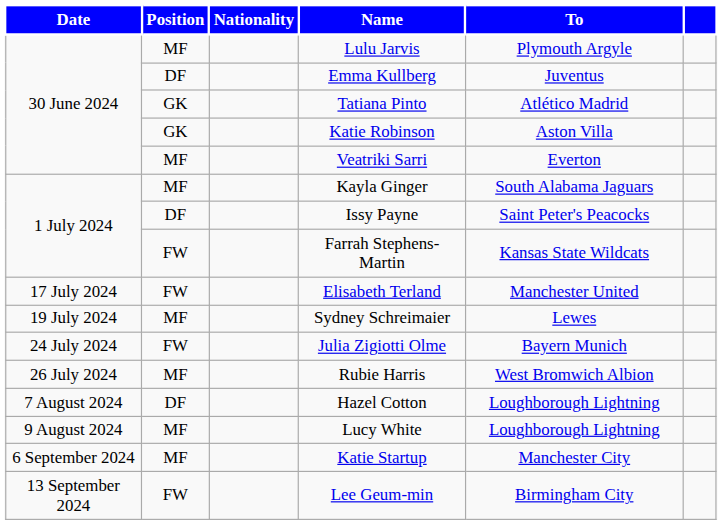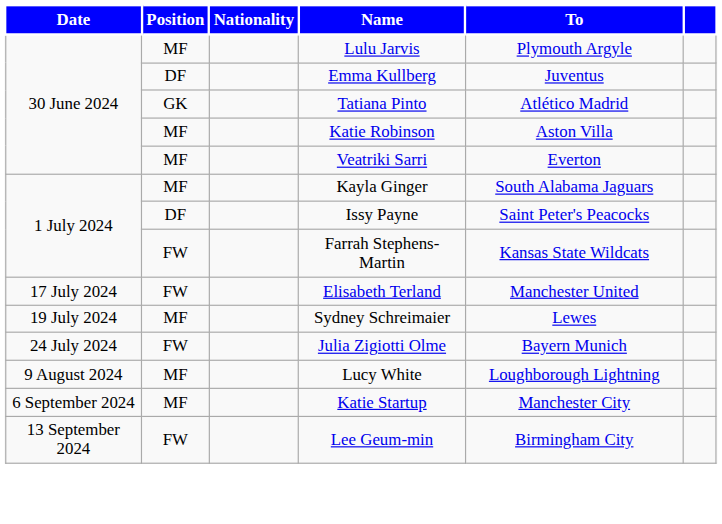Katie Robinson | Position: GK -> MF
- row: 26 July 2024 | MF | Rubie Harris | West Bromwich Albion
- row: 7 August 2024 | DF | Hazel Cotton | Loughborough Lightning
